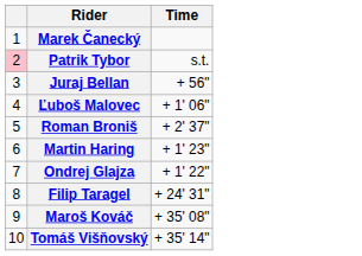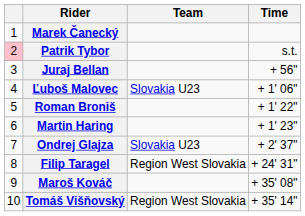+ column: Team | Slovakia U23 | Slovakia U23 | Region West Slovakia | Region West Slovakia
Roman Broniš | Time: + 2' 37" -> + 1' 22"
Ondrej Glajza | Time: + 1' 22" -> + 2' 37"
